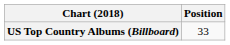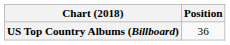US Top Country Albums (Billboard) | Position: 33 -> 36
